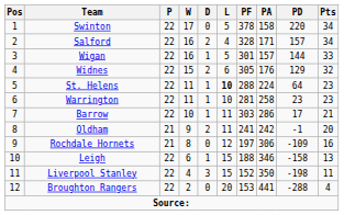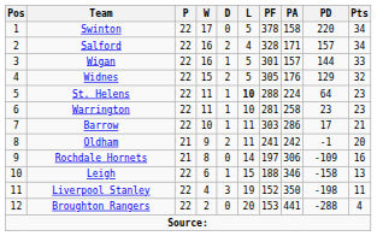Widnes | L: 6 -> 5
Rochdale Hornets | L: 12 -> 14
Liverpool Stanley | L: 15 -> 19
